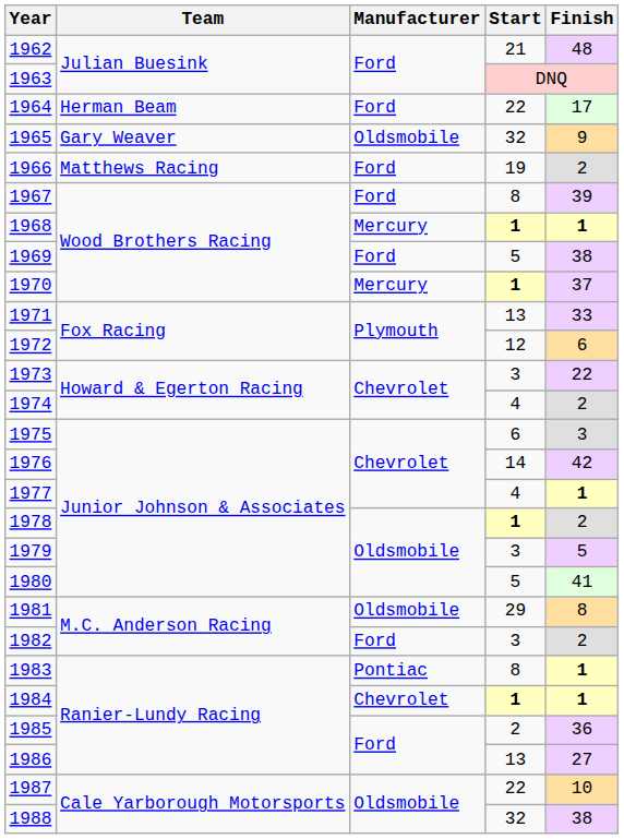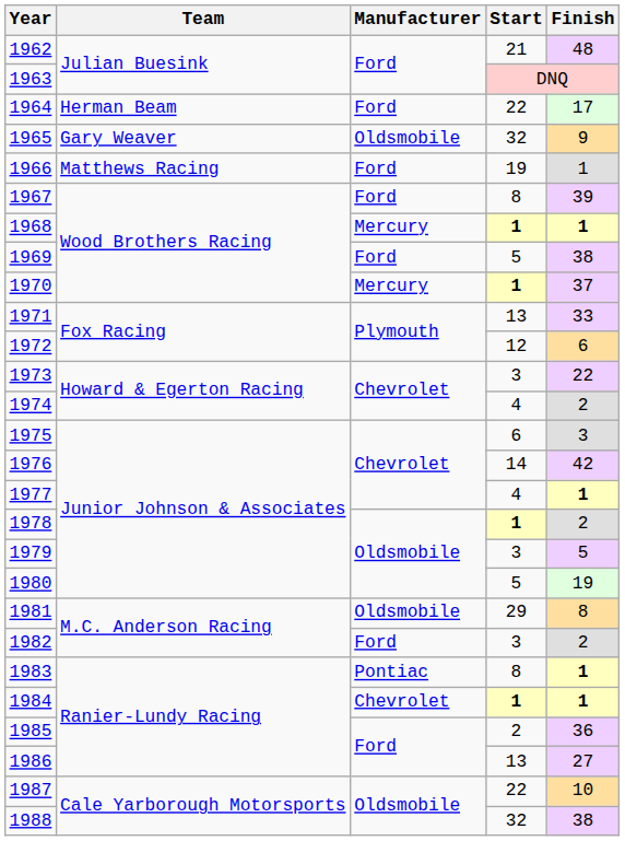1966 | Finish: 2 -> 1
1980 | Finish: 41 -> 19
